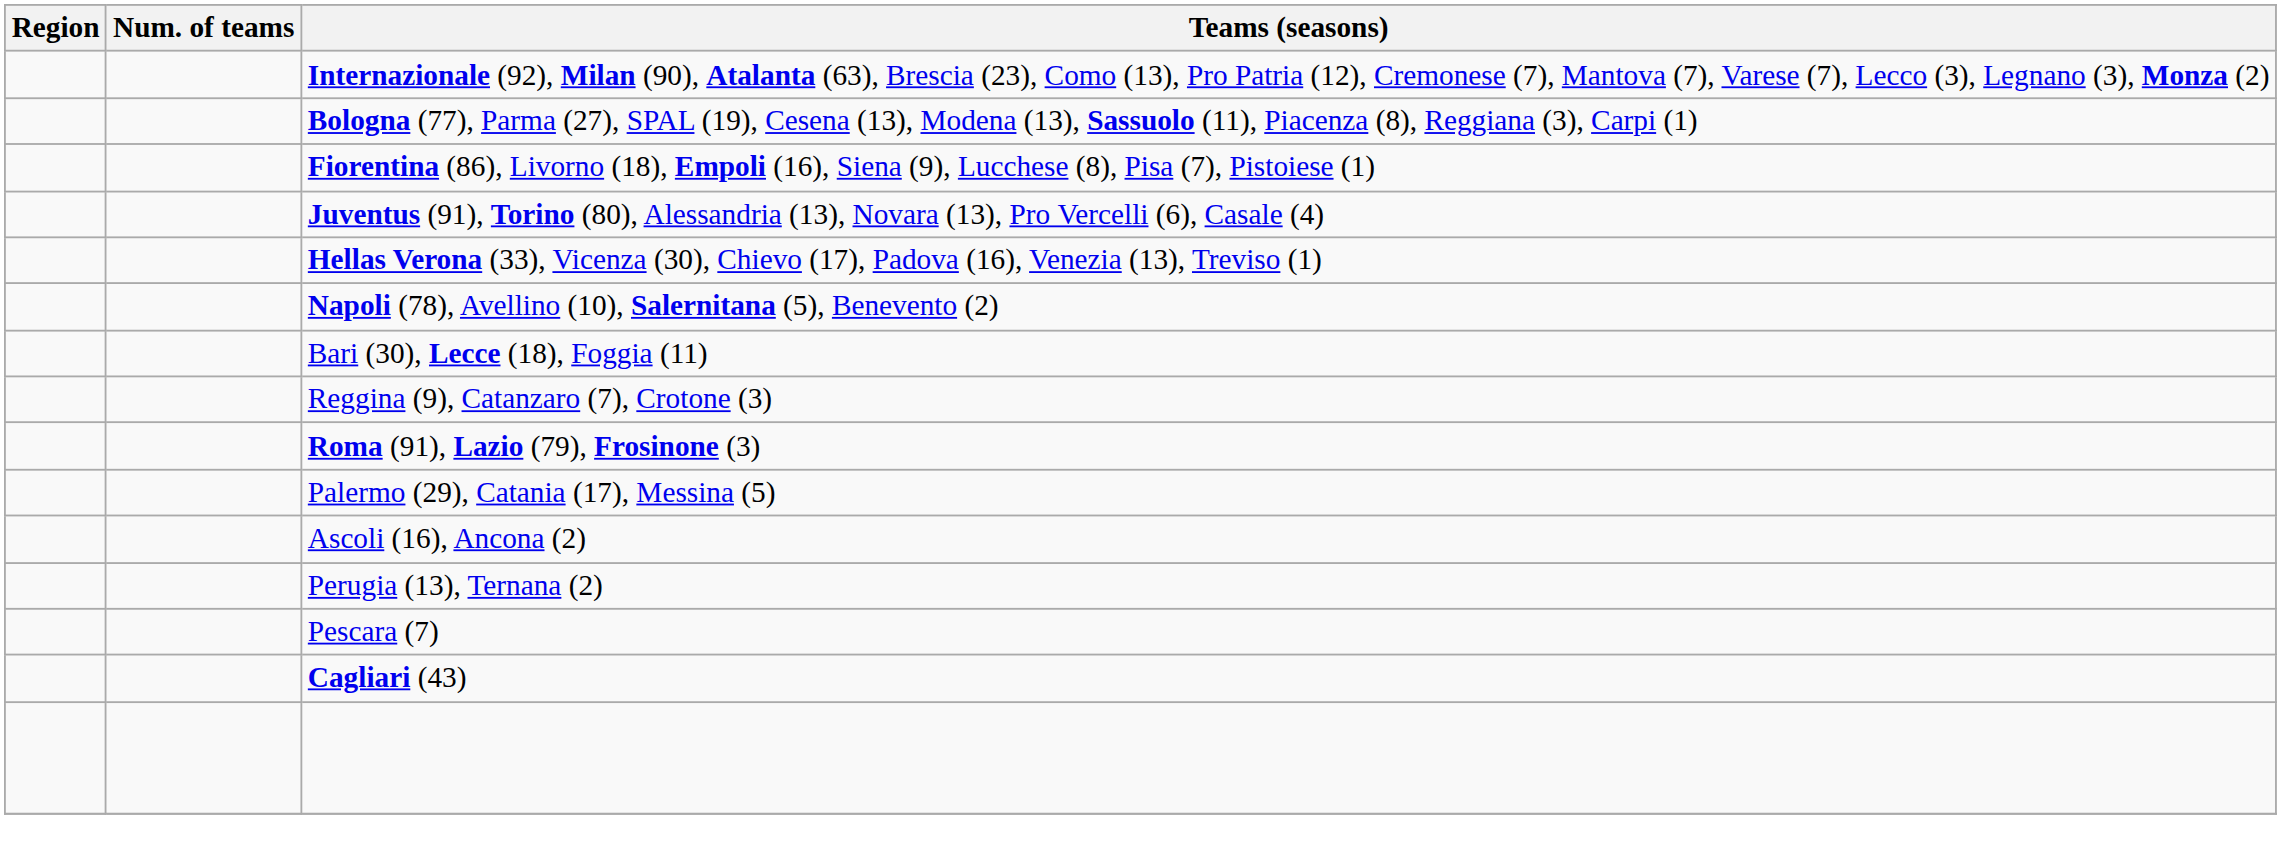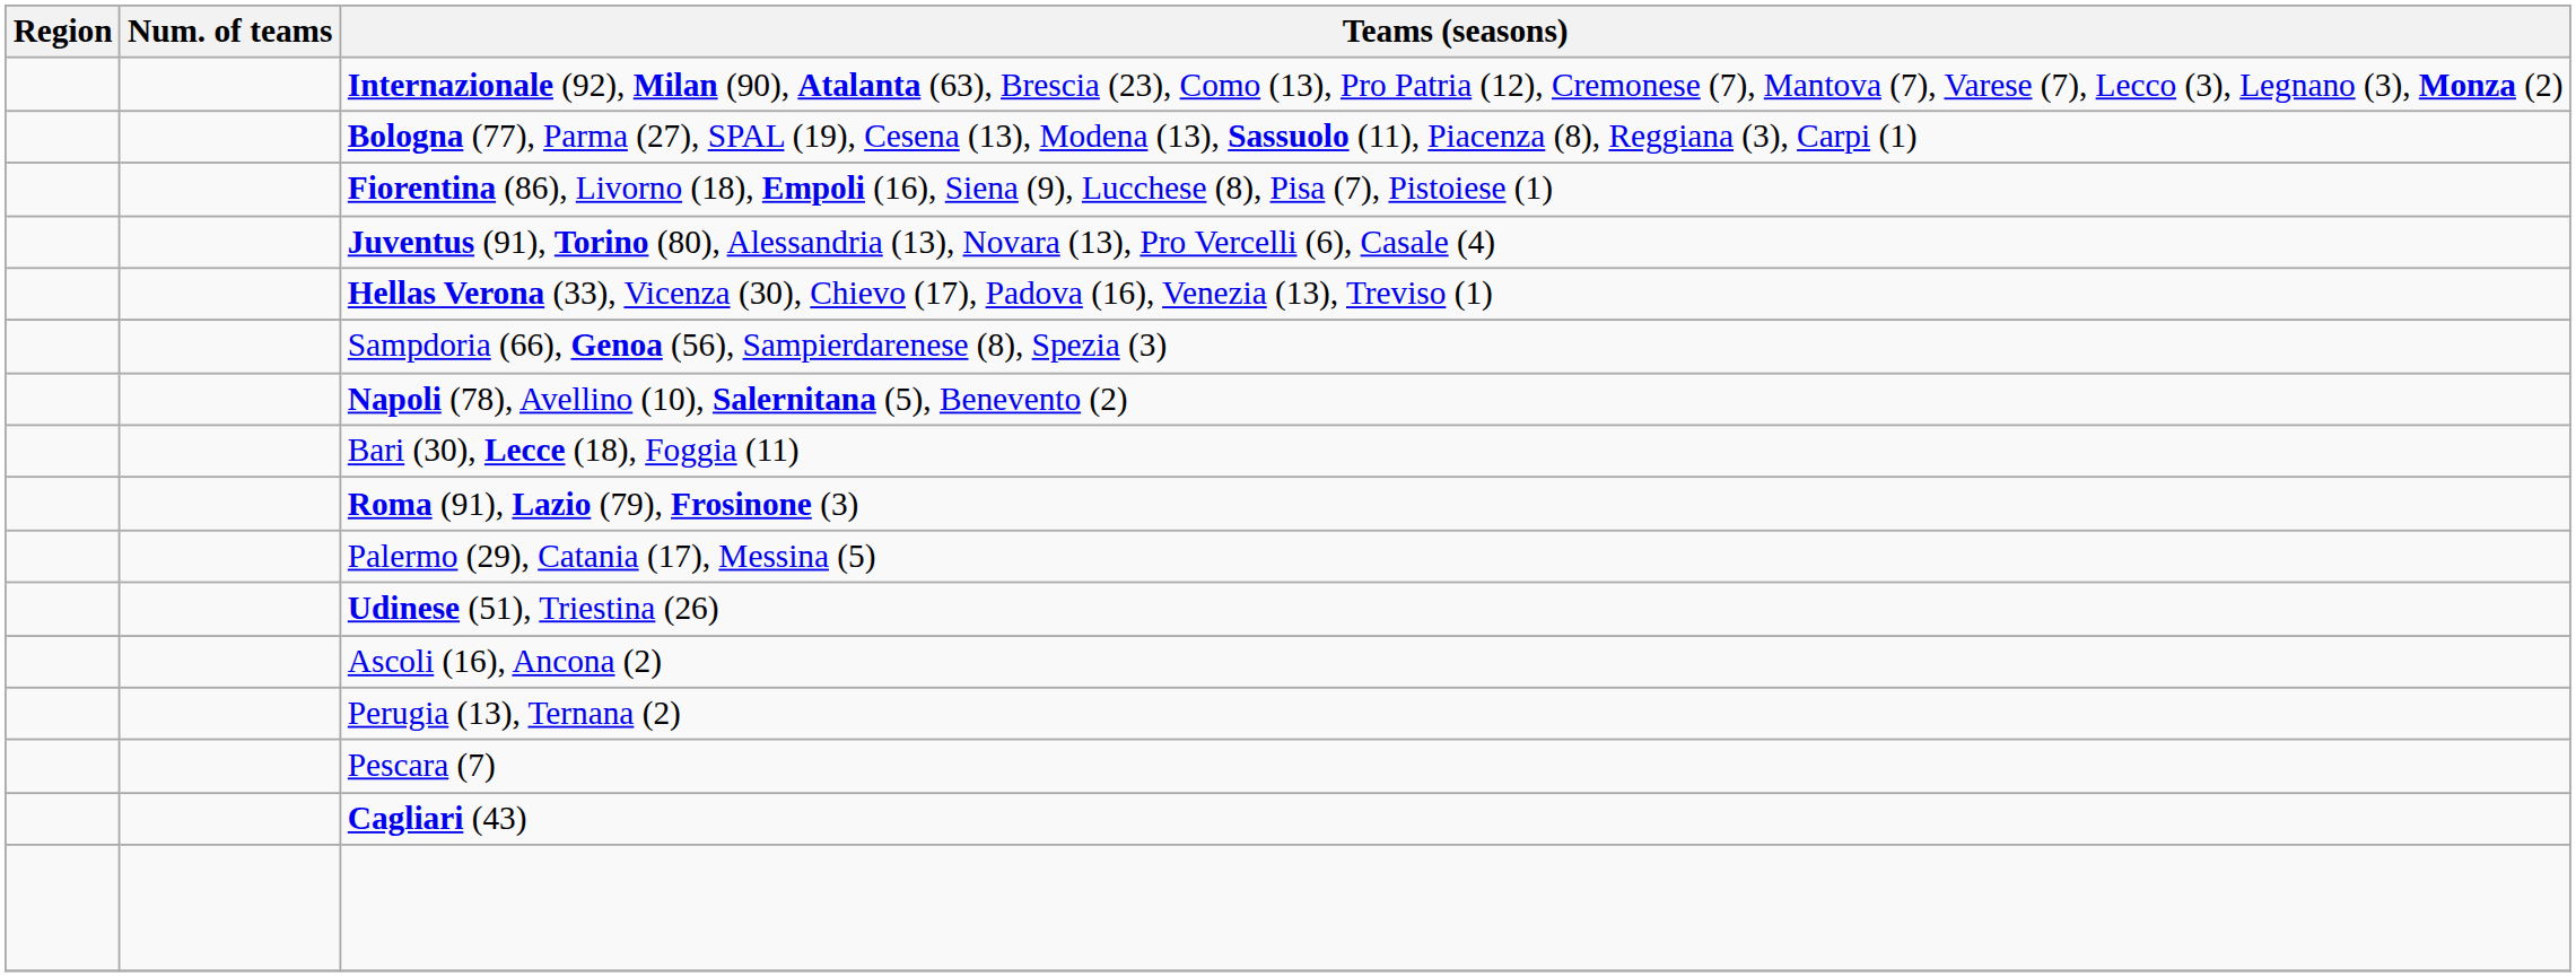+ row: Sampdoria (66), Genoa (56), Sampierdarenese (8), Spezia (3)
- row: Reggina (9), Catanzaro (7), Crotone (3)
+ row: Udinese (51), Triestina (26)
